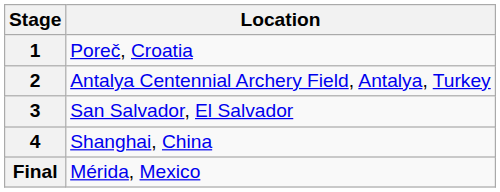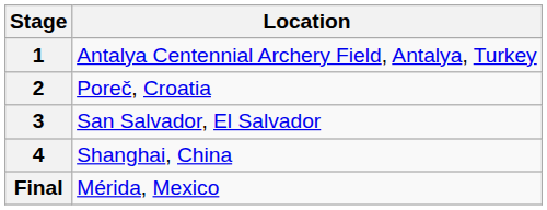1 | Location: Poreč, Croatia -> Antalya Centennial Archery Field, Antalya, Turkey
2 | Location: Antalya Centennial Archery Field, Antalya, Turkey -> Poreč, Croatia
